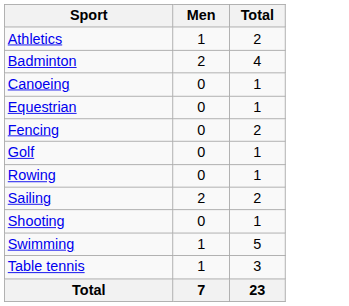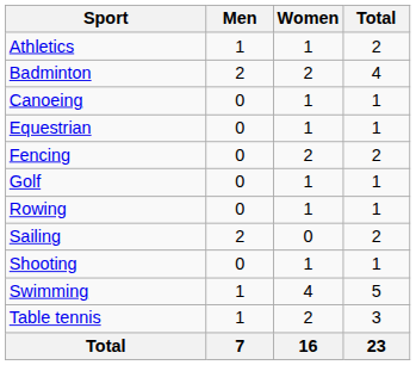+ column: Women | 1 | 2 | 1 | 1 | 2 | 1 | 1 | 0 | 1 | 4 | 2 | 16
